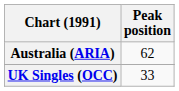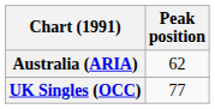UK Singles (OCC) | Peak position: 33 -> 77
